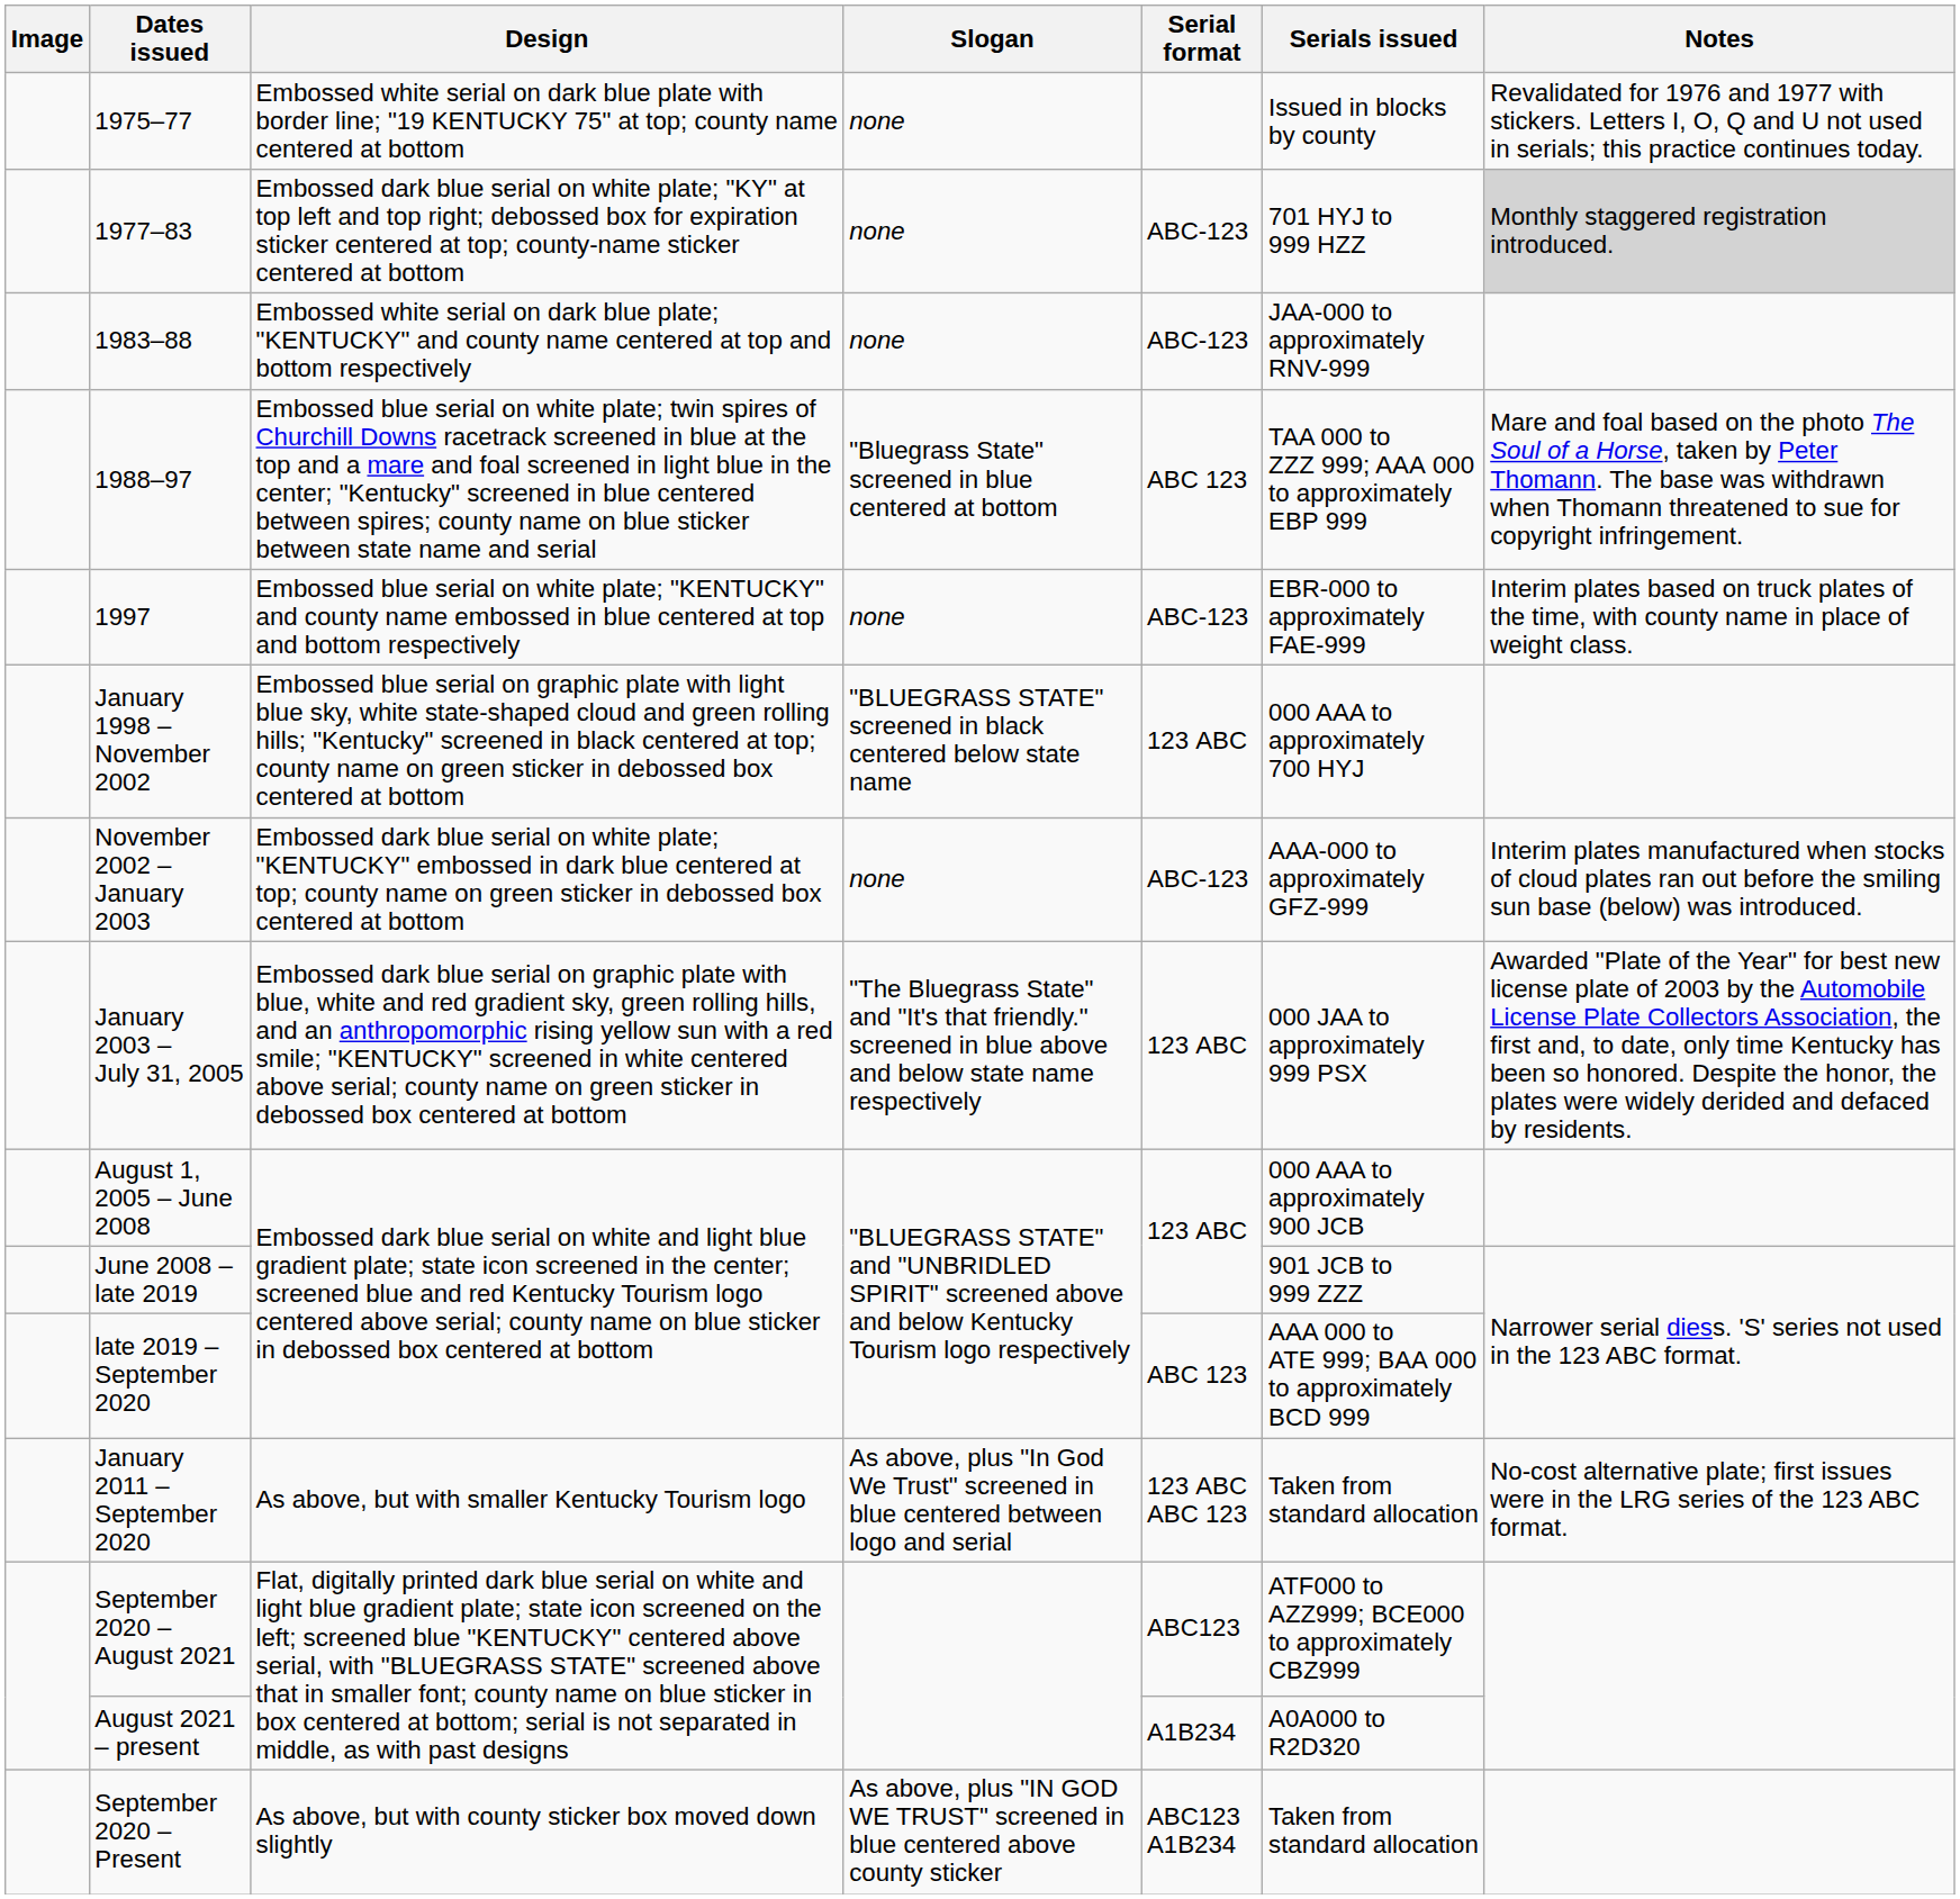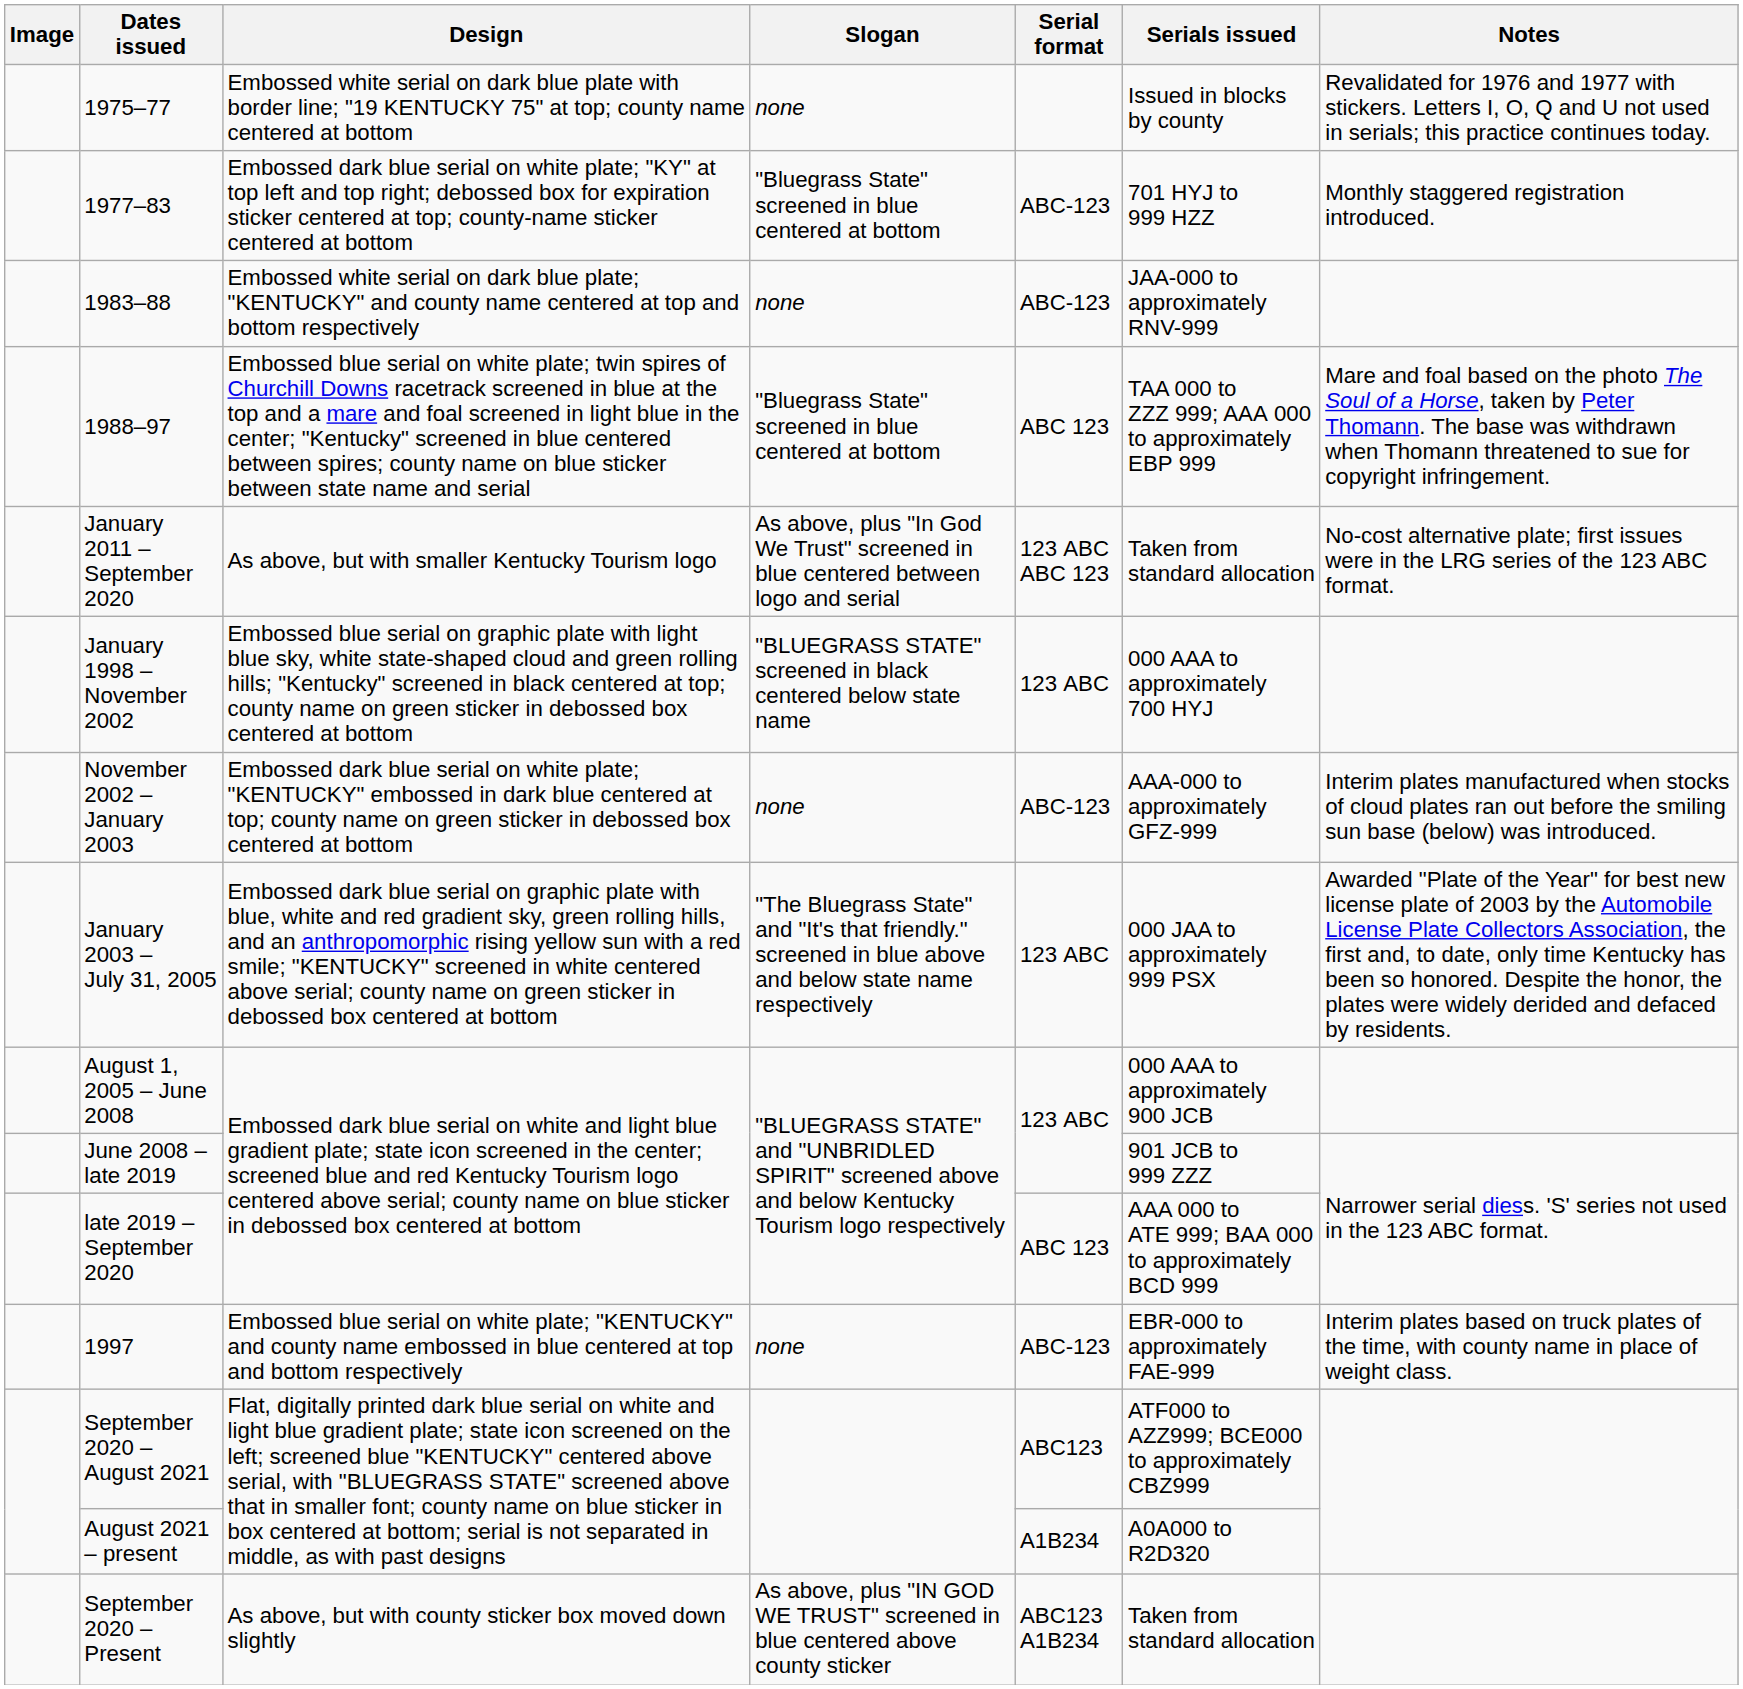1977–83 | Slogan: none -> "Bluegrass State" screened in blue centered at bottom
1977–83 | Notes: lightgrey background -> no background
rows swapped: 1997 <-> January 2011 – September 2020
